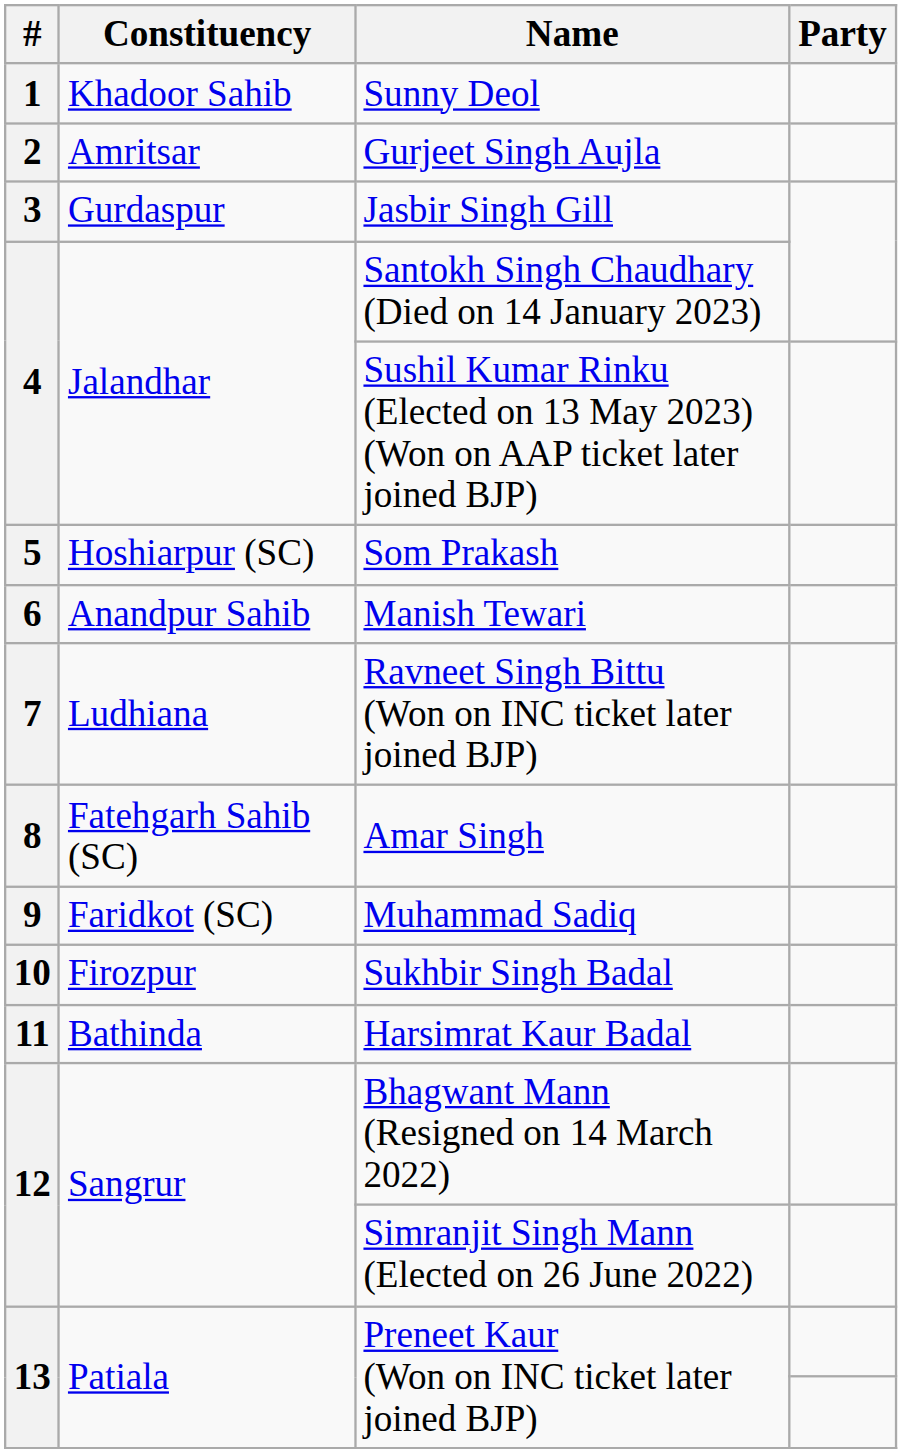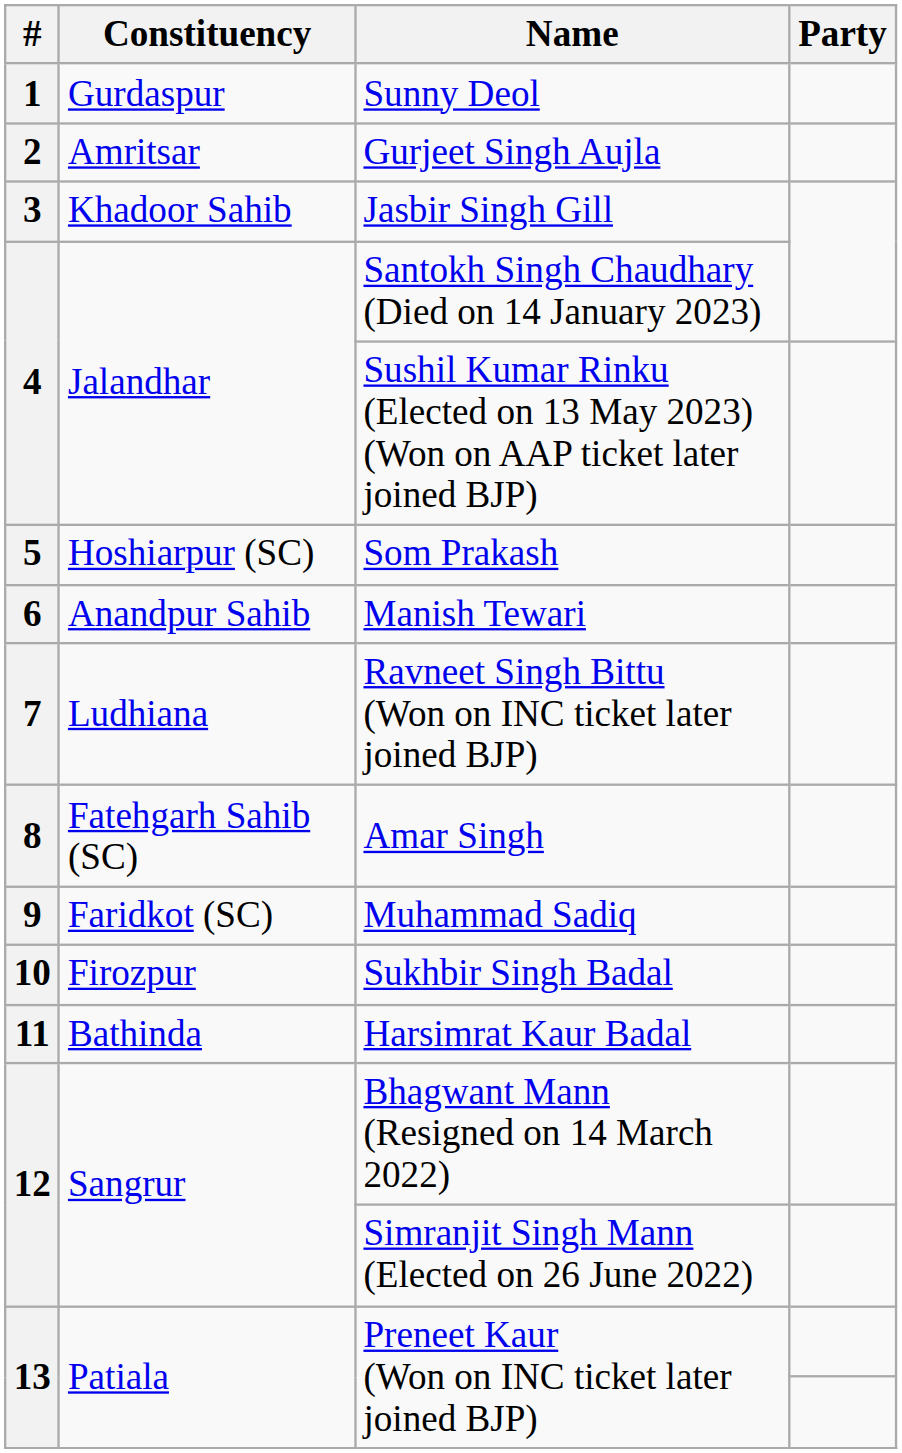Sunny Deol | Constituency: Khadoor Sahib -> Gurdaspur
Jasbir Singh Gill | Constituency: Gurdaspur -> Khadoor Sahib
